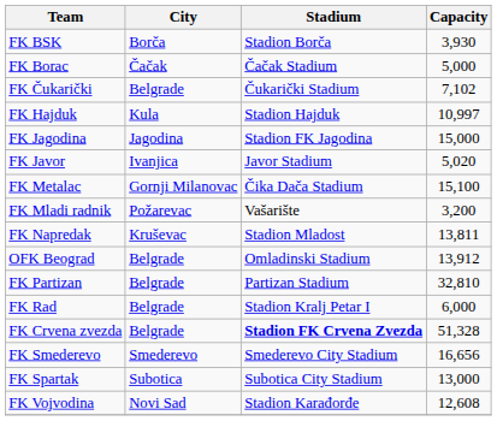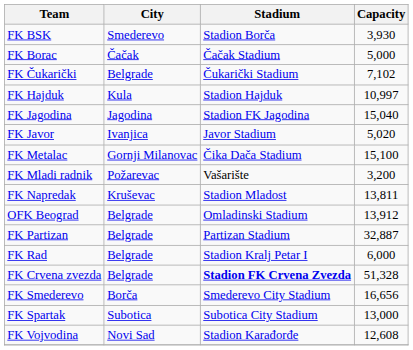FK BSK | City: Borča -> Smederevo
FK Jagodina | Capacity: 15,000 -> 15,040
FK Partizan | Capacity: 32,810 -> 32,887
FK Smederevo | City: Smederevo -> Borča
